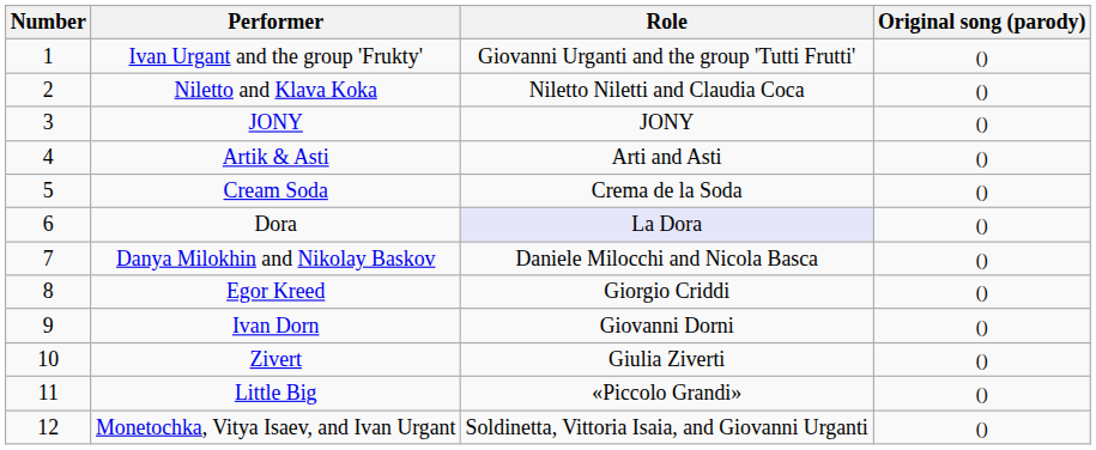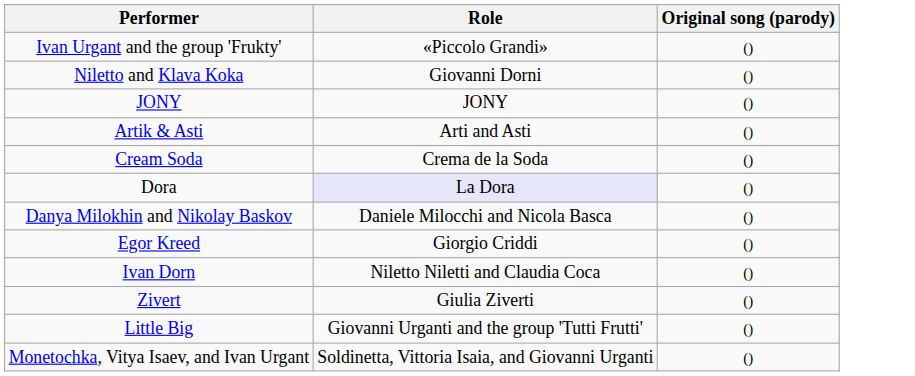- column: Number | 1 | 2 | 3 | 4 | 5 | 6 | 7 | 8 | 9 | 10 | 11 | 12
Ivan Urgant and the group 'Frukty' | Role: Giovanni Urganti and the group 'Tutti Frutti' -> «Piccolo Grandi»
Niletto and Klava Koka | Role: Niletto Niletti and Claudia Coca -> Giovanni Dorni
Ivan Dorn | Role: Giovanni Dorni -> Niletto Niletti and Claudia Coca
Little Big | Role: «Piccolo Grandi» -> Giovanni Urganti and the group 'Tutti Frutti'
